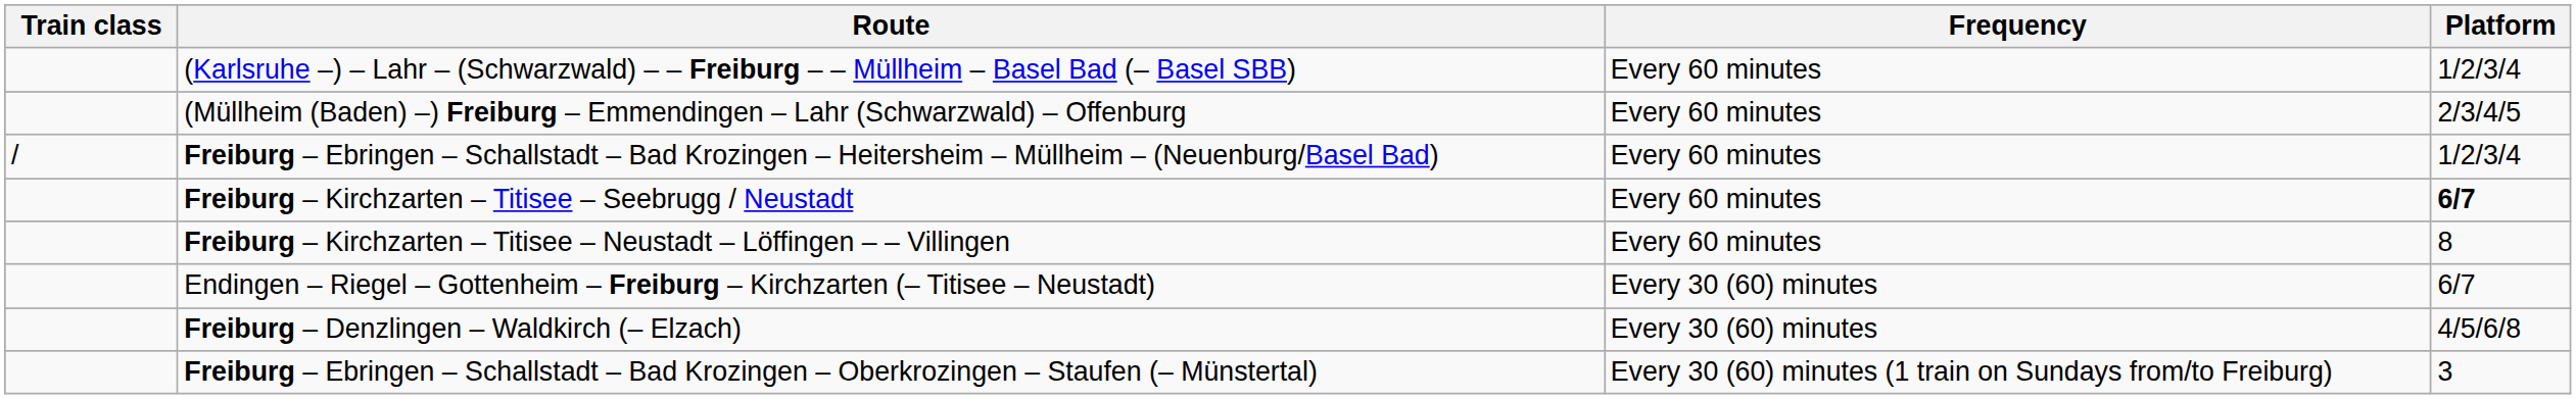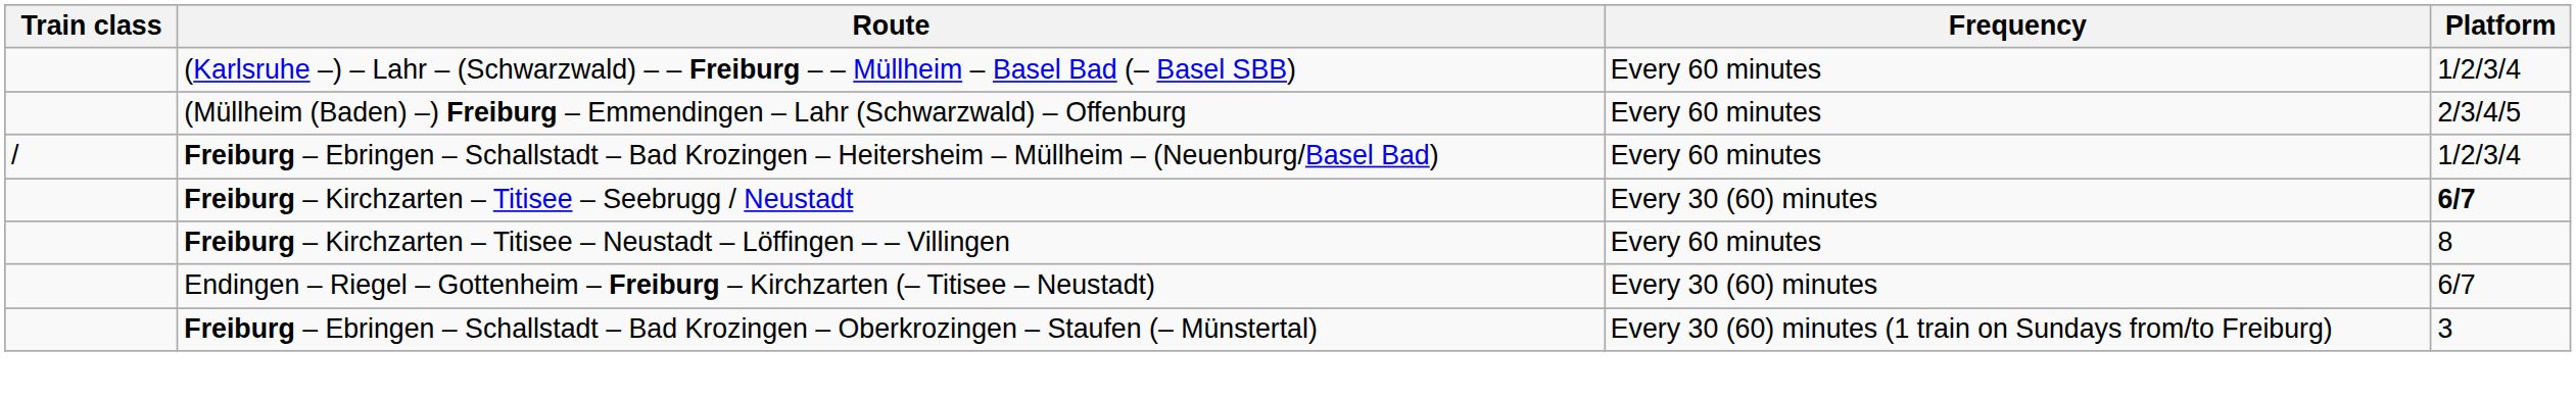Freiburg – Kirchzarten – Titisee – Seebrugg / Neustadt | Frequency: Every 60 minutes -> Every 30 (60) minutes
- row: Freiburg – Denzlingen – Waldkirch (– Elzach) | Every 30 (60) minutes | 4/5/6/8
